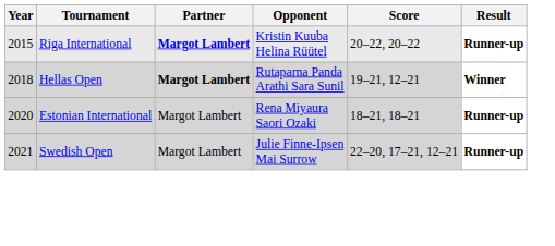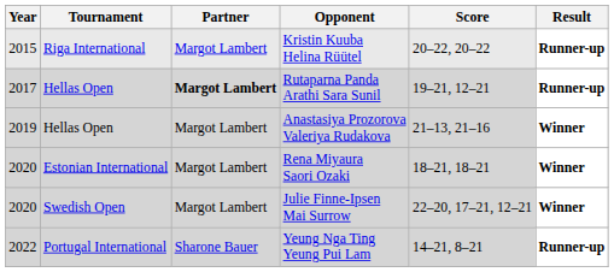Kristin Kuuba Helina Rüütel | Partner: bold -> normal
Rutaparna Panda Arathi Sara Sunil | Year: 2018 -> 2017
Rutaparna Panda Arathi Sara Sunil | Result: Winner -> Runner-up
+ row: 2019 | Hellas Open | Margot Lambert | Anastasiya Prozorova Valeriya Rudakova | 21–13, 21–16 | Winner
Rena Miyaura Saori Ozaki | Result: Runner-up -> Winner
Julie Finne-Ipsen Mai Surrow | Year: 2021 -> 2020
Julie Finne-Ipsen Mai Surrow | Result: Runner-up -> Winner
+ row: 2022 | Portugal International | Sharone Bauer | Yeung Nga Ting Yeung Pui Lam | 14–21, 8–21 | Runner-up
